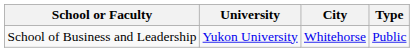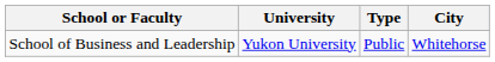columns swapped: City <-> Type
